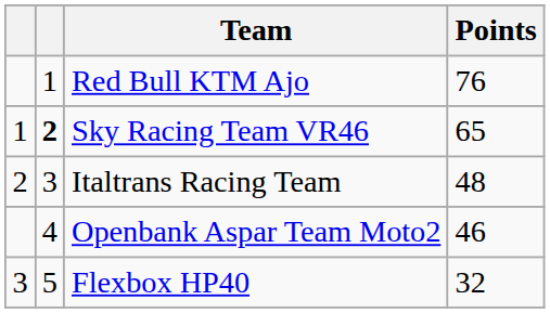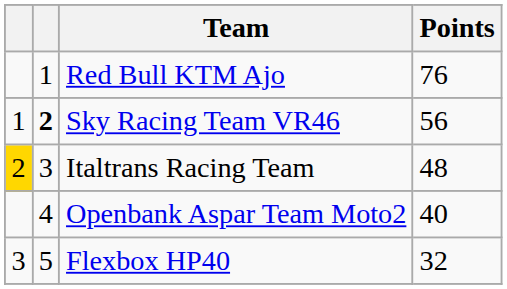Sky Racing Team VR46 | Points: 65 -> 56
Italtrans Racing Team | column 1: no background -> gold background
Openbank Aspar Team Moto2 | Points: 46 -> 40
